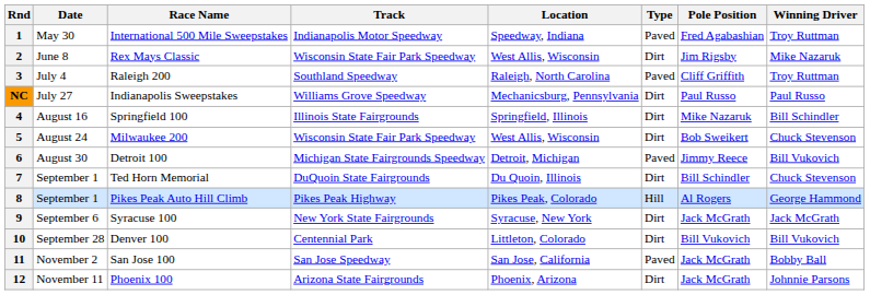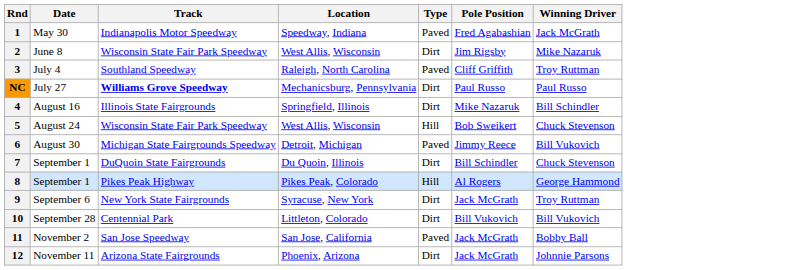- column: Race Name | International 500 Mile Sweepstakes | Rex Mays Classic | Raleigh 200 | Indianapolis Sweepstakes | Springfield 100 | Milwaukee 200 | Detroit 100 | Ted Horn Memorial | Pikes Peak Auto Hill Climb | Syracuse 100 | Denver 100 | San Jose 100 | Phoenix 100
1 | Winning Driver: Troy Ruttman -> Jack McGrath
NC | Track: normal -> bold
5 | Type: Dirt -> Hill
9 | Winning Driver: Jack McGrath -> Troy Ruttman
